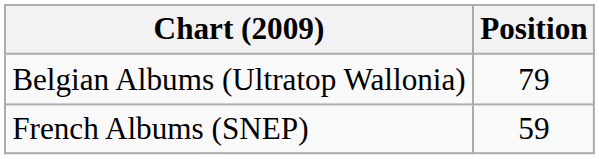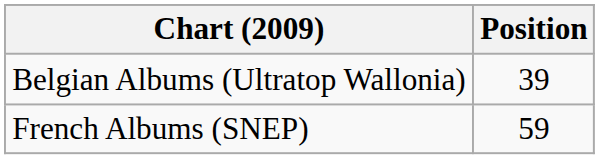Belgian Albums (Ultratop Wallonia) | Position: 79 -> 39
